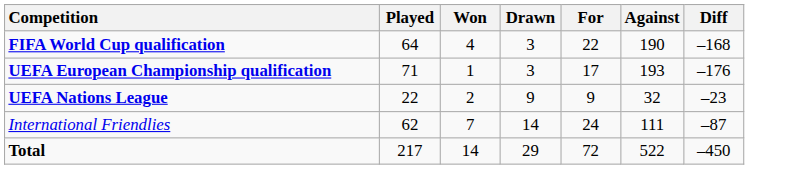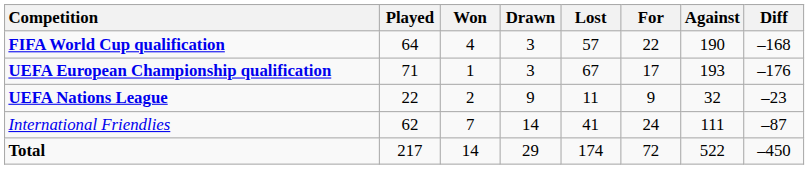+ column: Lost | 57 | 67 | 11 | 41 | 174
